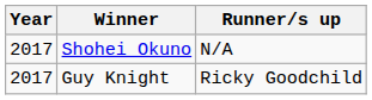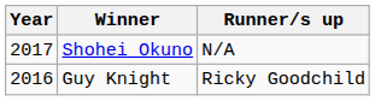Guy Knight | Year: 2017 -> 2016
